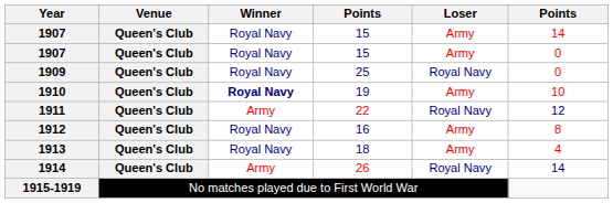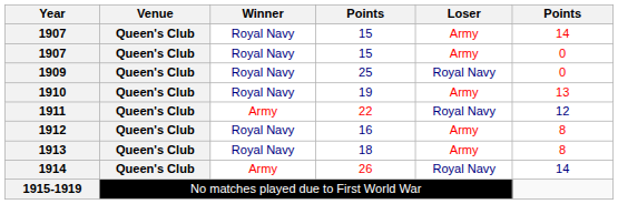1910 | Winner: bold -> normal
1910 | column 6: 10 -> 13
1913 | column 6: 4 -> 8
